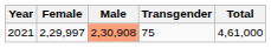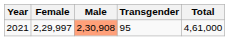2021 | Transgender: 75 -> 95
